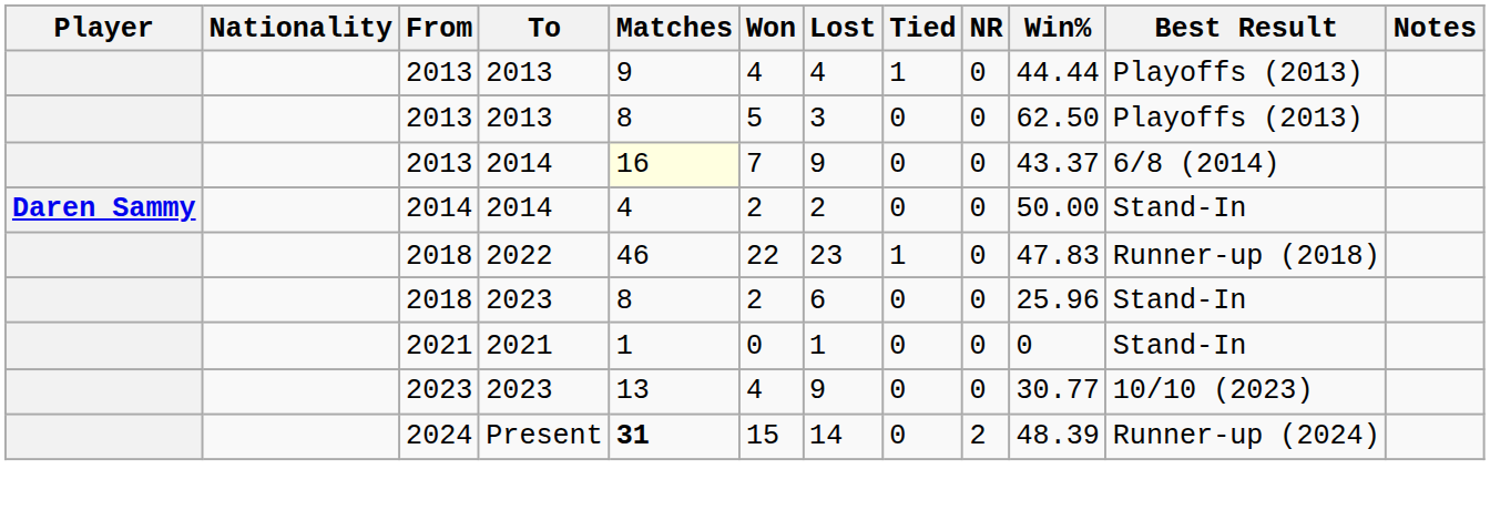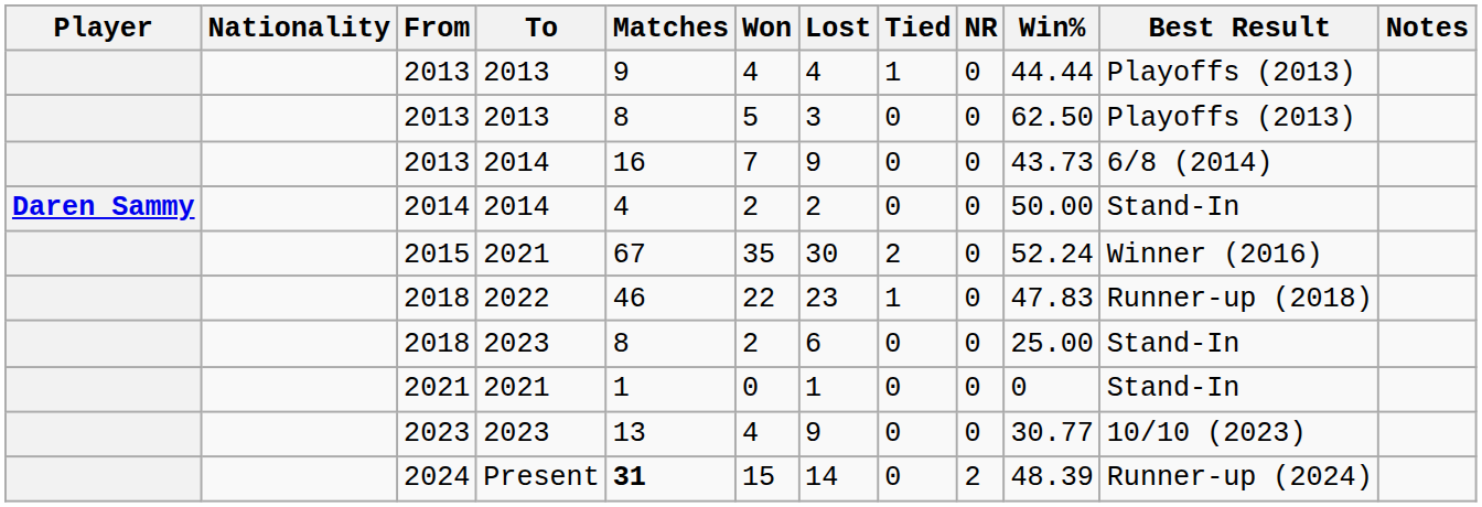2013 / 2014 | Matches: lightyellow background -> no background
2013 / 2014 | Win%: 43.37 -> 43.73
+ row: 2015 | 2021 | 67 | 35 | 30 | 2 | 0 | 52.24 | Winner (2016)
2018 / 2023 | Win%: 25.96 -> 25.00
